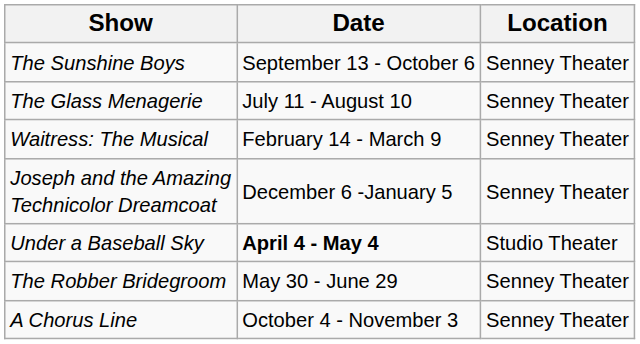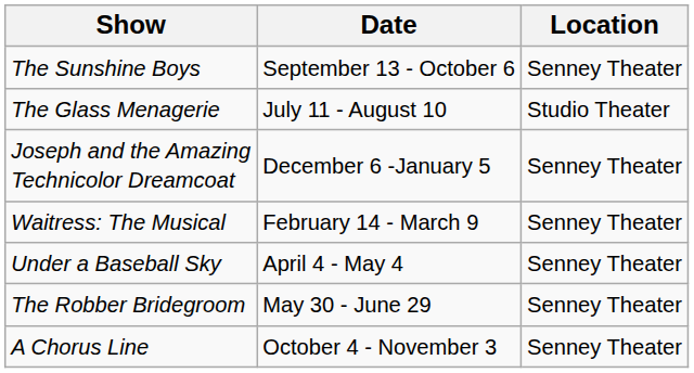The Glass Menagerie | Location: Senney Theater -> Studio Theater
rows swapped: Joseph and the Amazing Technicolor Dreamcoat <-> Waitress: The Musical
Under a Baseball Sky | Date: bold -> normal
Under a Baseball Sky | Location: Studio Theater -> Senney Theater
